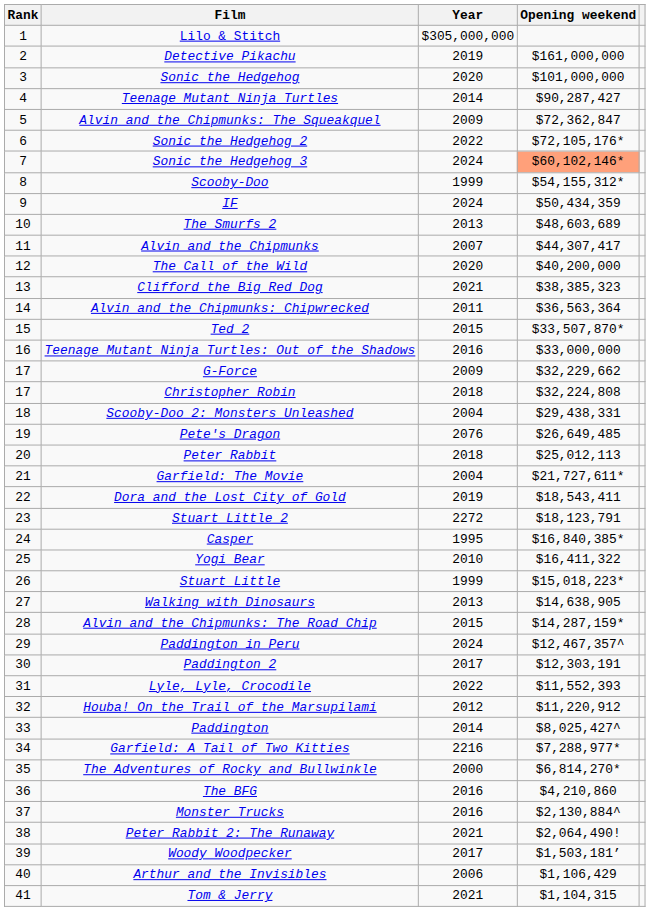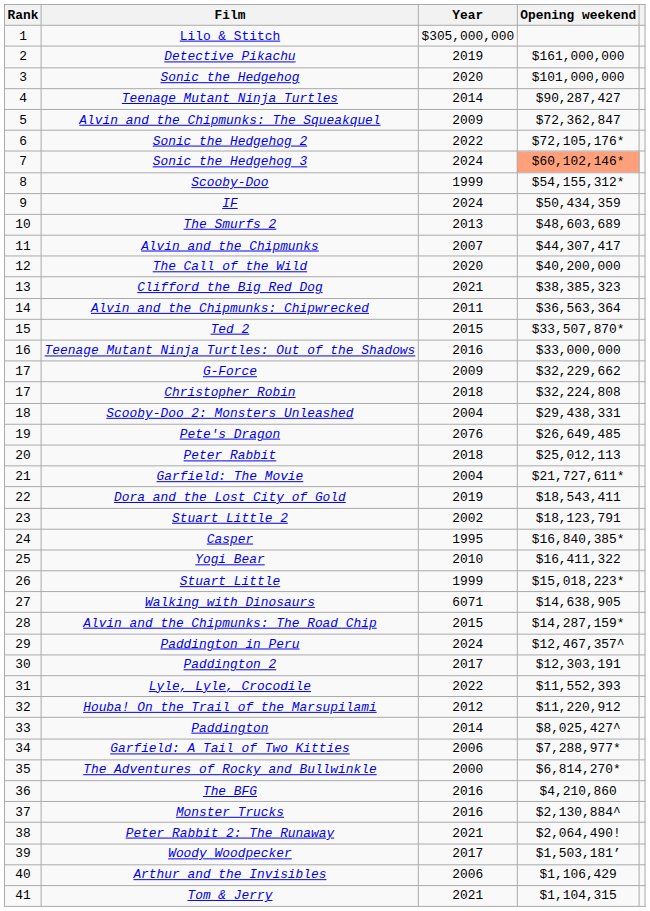Stuart Little 2 | Year: 2272 -> 2002
Walking with Dinosaurs | Year: 2013 -> 6071
Garfield: A Tail of Two Kitties | Year: 2216 -> 2006
